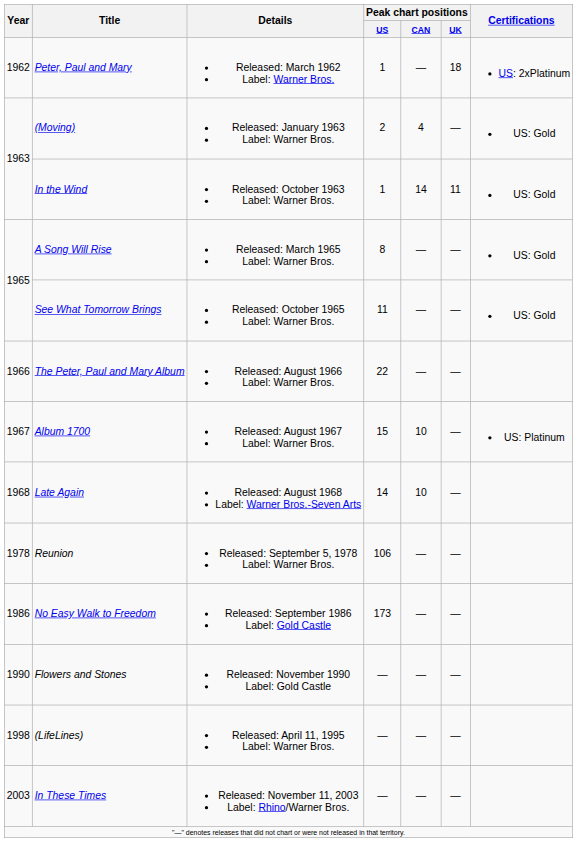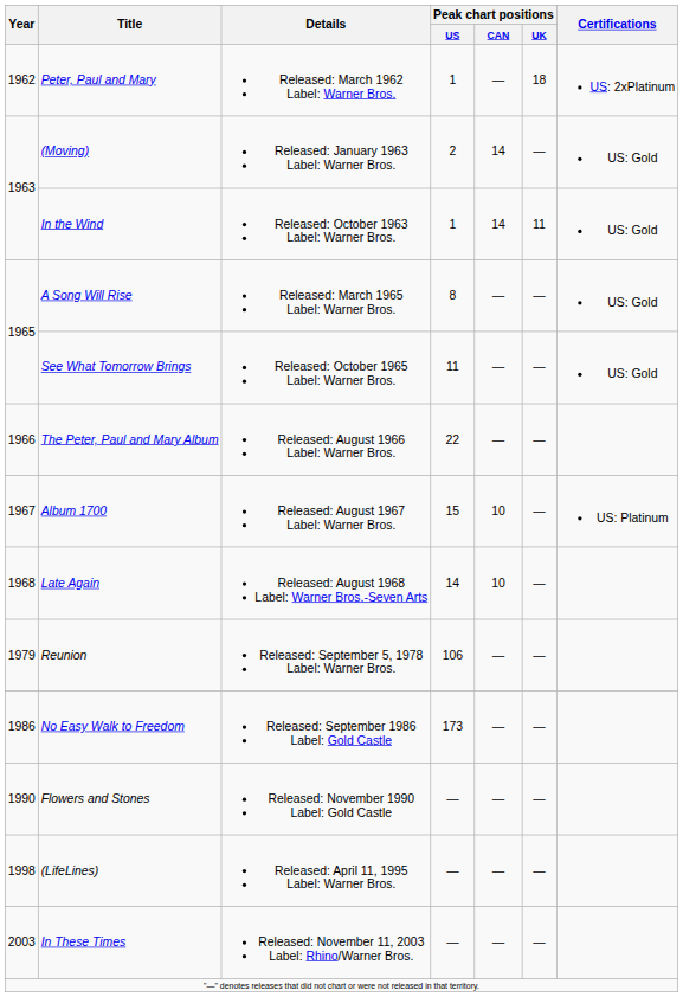(Moving) | Peak chart positions / CAN: 4 -> 14
Reunion | Year: 1978 -> 1979
